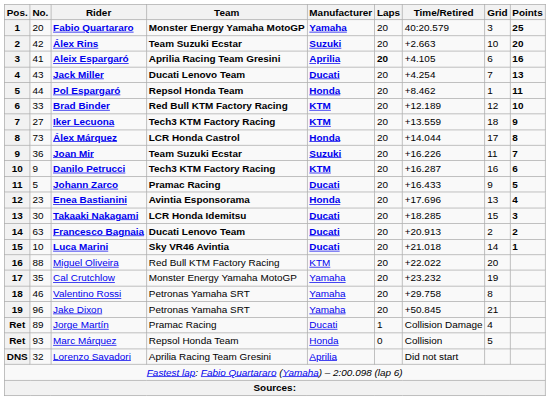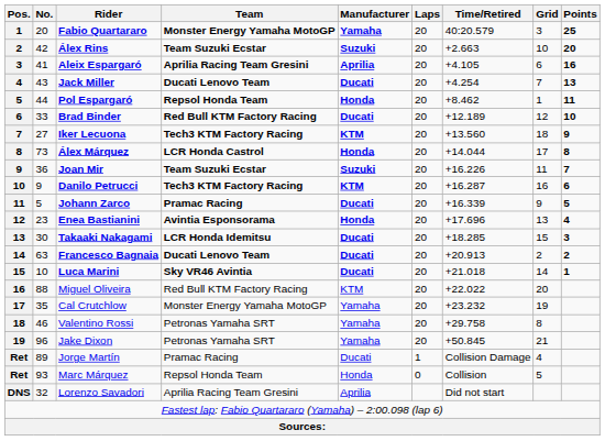Aleix Espargaró | Laps: bold -> normal
Brad Binder | Manufacturer: KTM -> Ducati
Iker Lecuona | Time/Retired: +13.559 -> +13.560
Johann Zarco | Time/Retired: +16.433 -> +16.339
